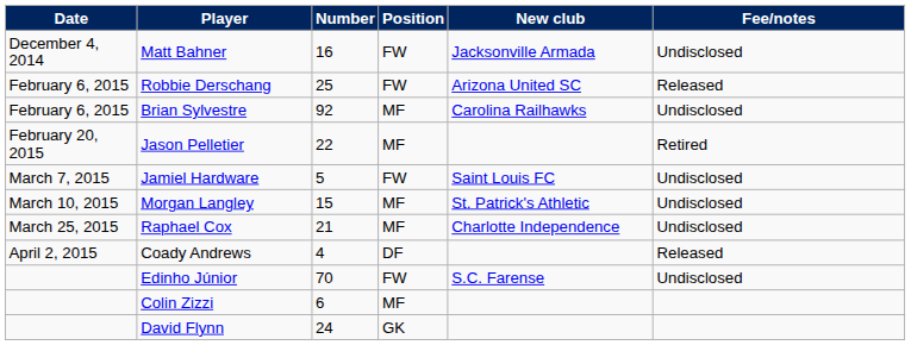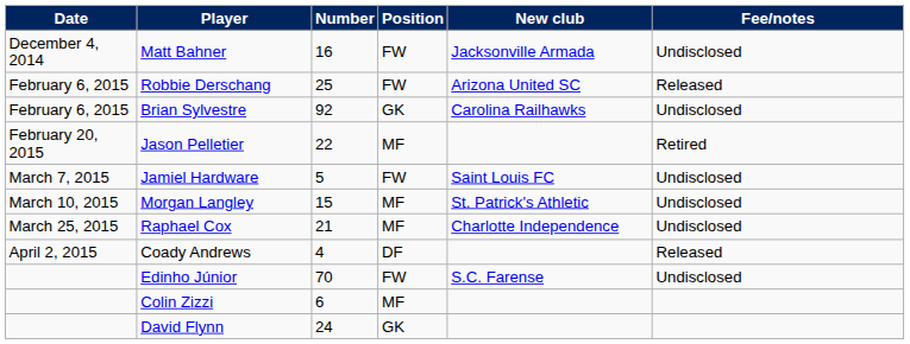Brian Sylvestre | Position: MF -> GK
